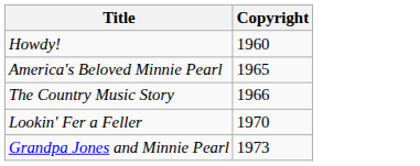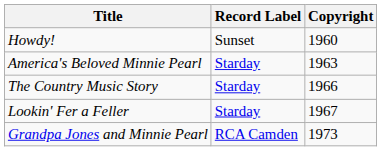+ column: Record Label | Sunset | Starday | Starday | Starday | RCA Camden
America's Beloved Minnie Pearl | Copyright: 1965 -> 1963
Lookin' Fer a Feller | Copyright: 1970 -> 1967
